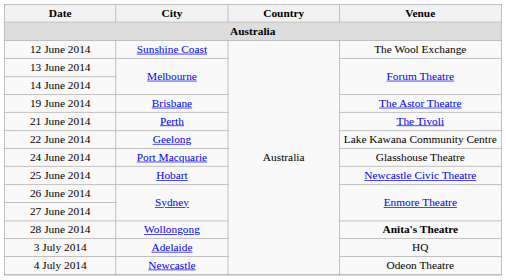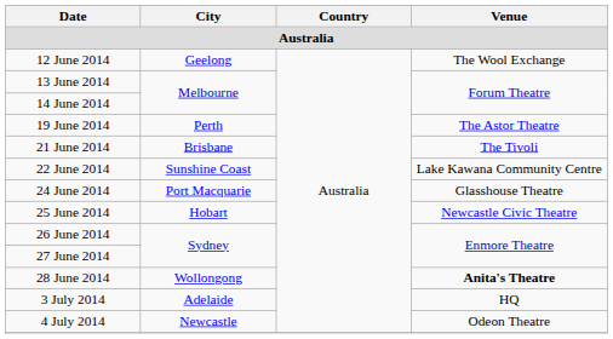12 June 2014 | City: Sunshine Coast -> Geelong
19 June 2014 | City: Brisbane -> Perth
21 June 2014 | City: Perth -> Brisbane
22 June 2014 | City: Geelong -> Sunshine Coast
